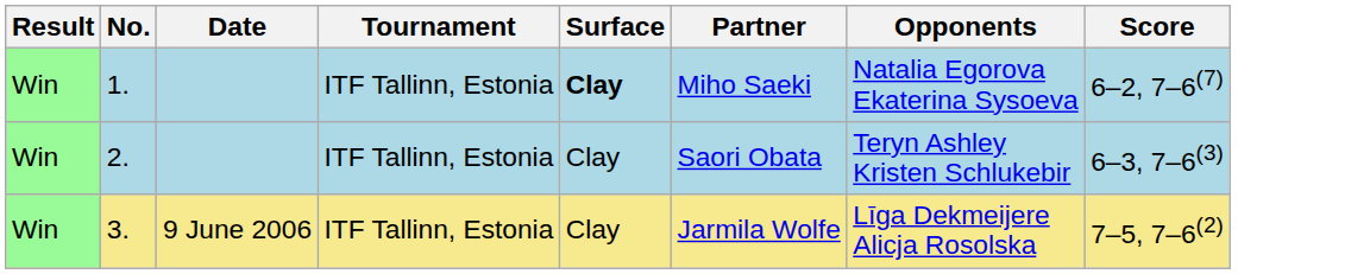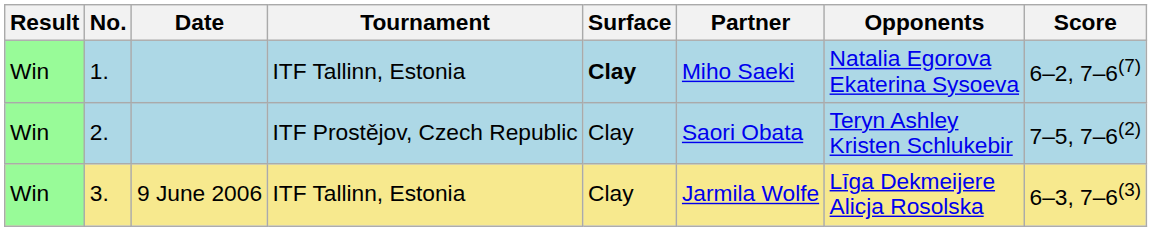2. | Tournament: ITF Tallinn, Estonia -> ITF Prostějov, Czech Republic
2. | Score: 6–3, 7–6(3) -> 7–5, 7–6(2)
3. | Score: 7–5, 7–6(2) -> 6–3, 7–6(3)
